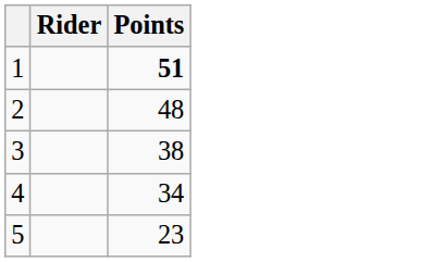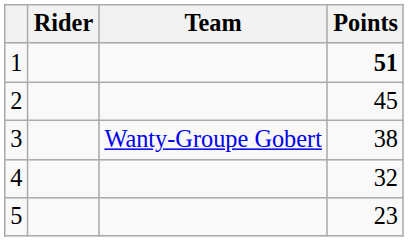+ column: Team | Wanty-Groupe Gobert
2 | Points: 48 -> 45
4 | Points: 34 -> 32
